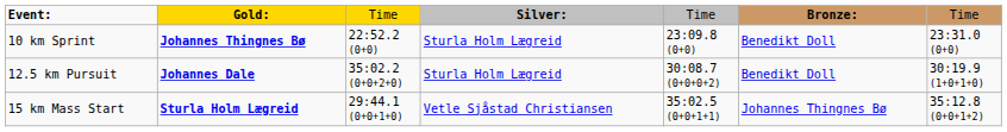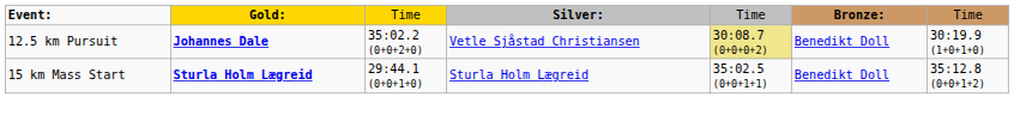- row: 10 km Sprint | Johannes Thingnes Bø | 22:52.2 (0+0) | Sturla Holm Lægreid | 23:09.8 (0+0) | Benedikt Doll | 23:31.0 (0+0)
12.5 km Pursuit | column 4: Sturla Holm Lægreid -> Vetle Sjåstad Christiansen
12.5 km Pursuit | column 5: no background -> khaki background
15 km Mass Start | column 4: Vetle Sjåstad Christiansen -> Sturla Holm Lægreid
15 km Mass Start | column 6: Johannes Thingnes Bø -> Benedikt Doll
